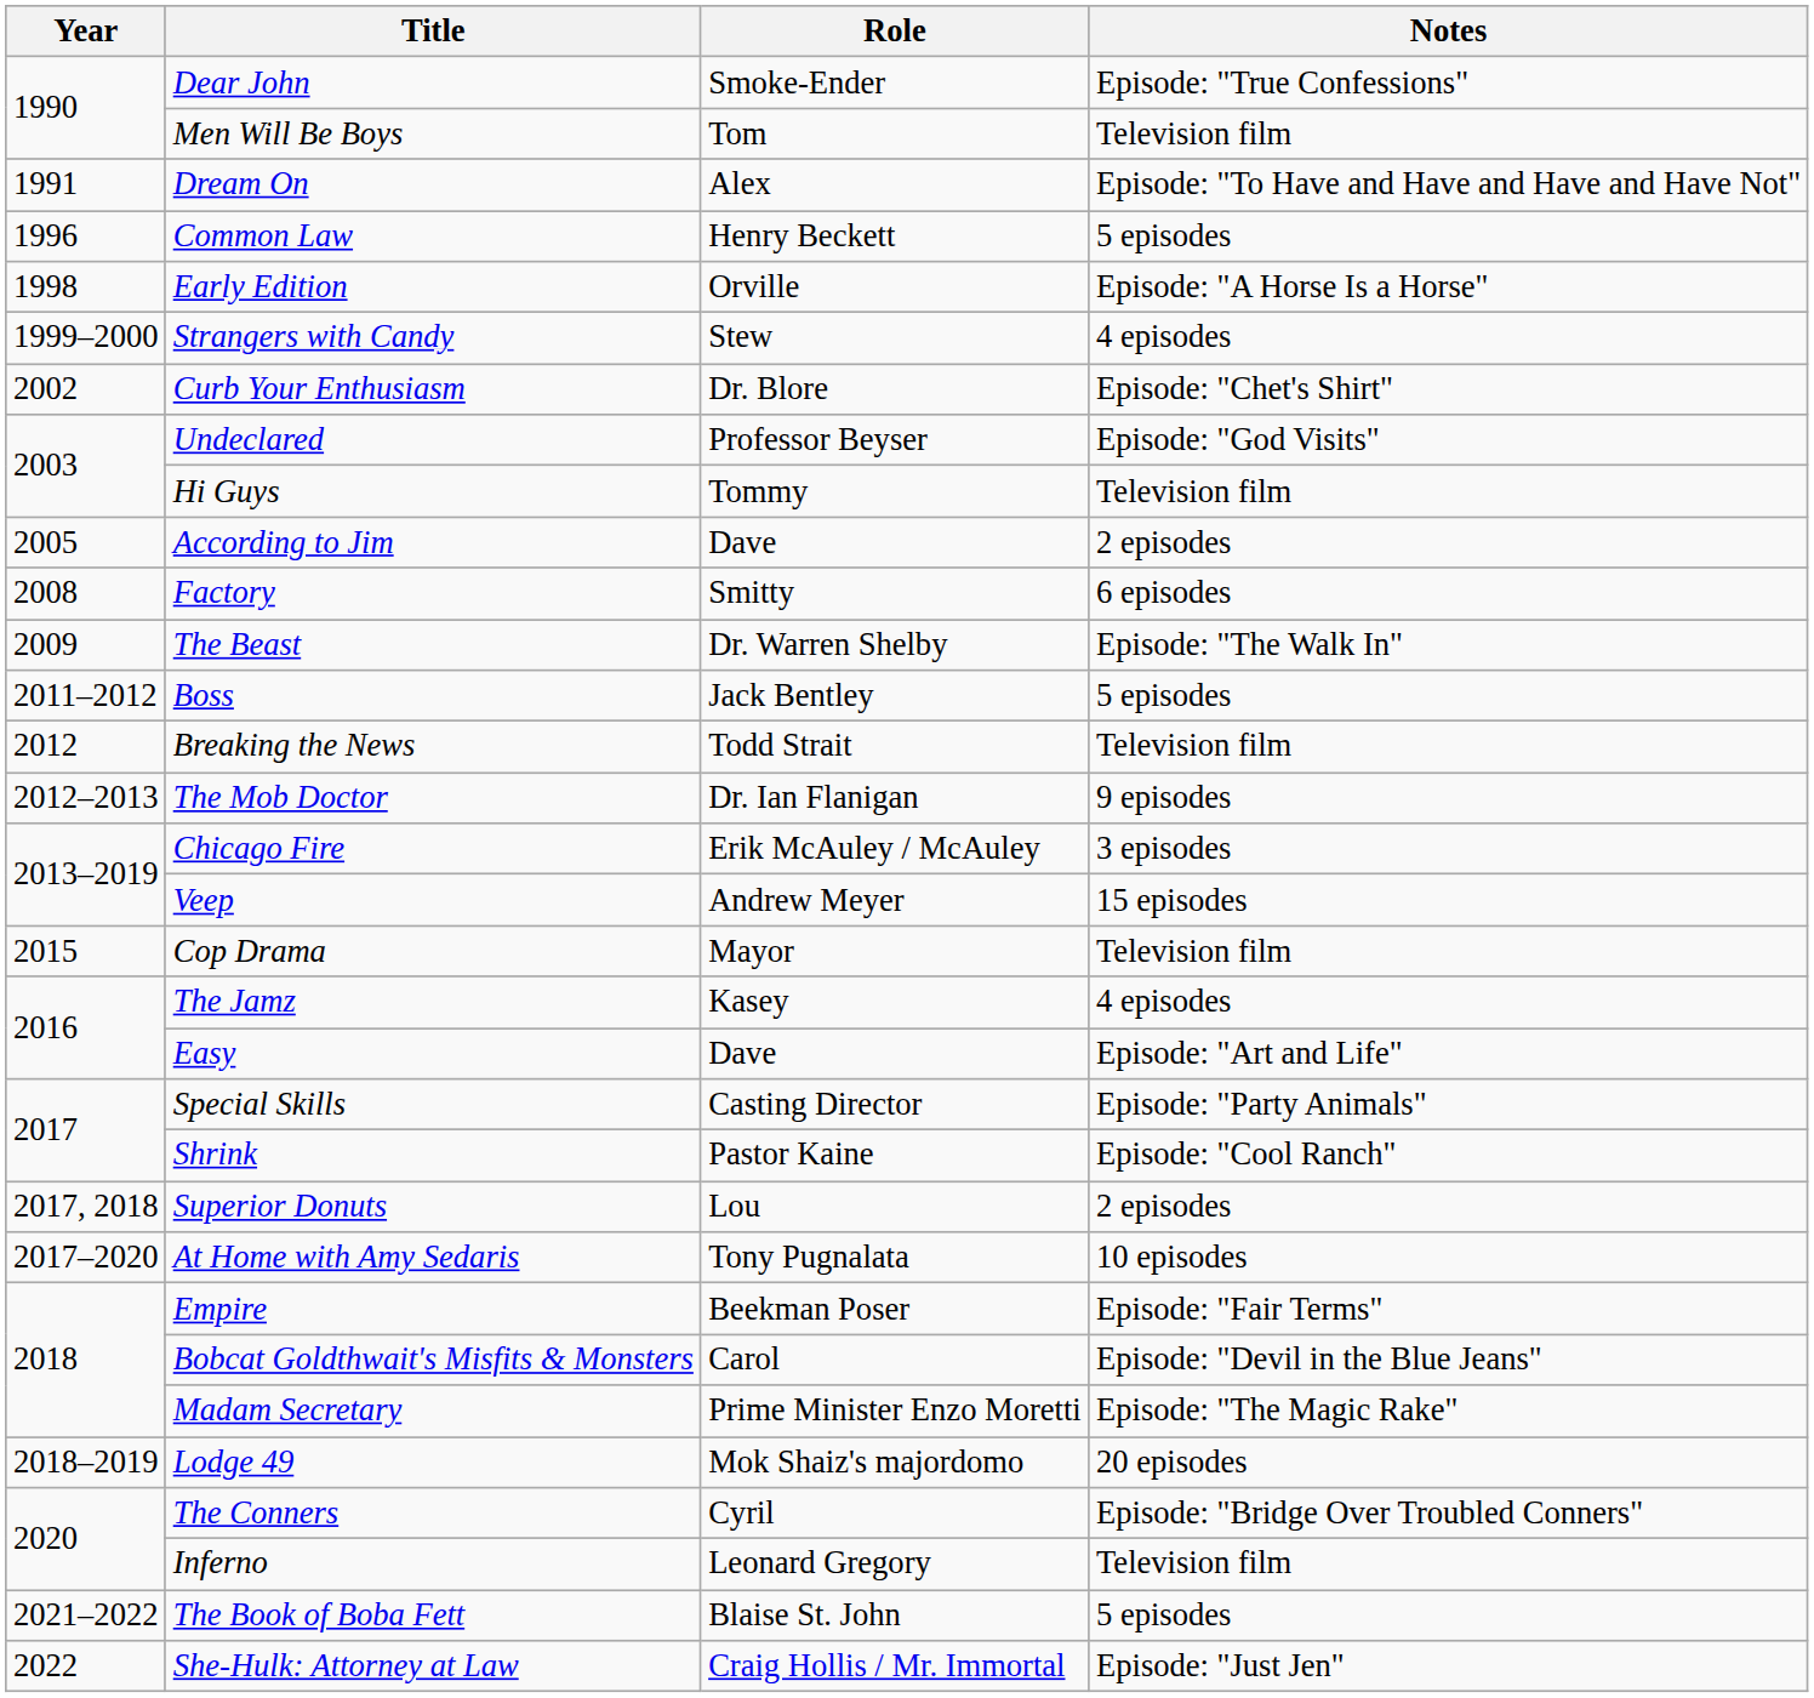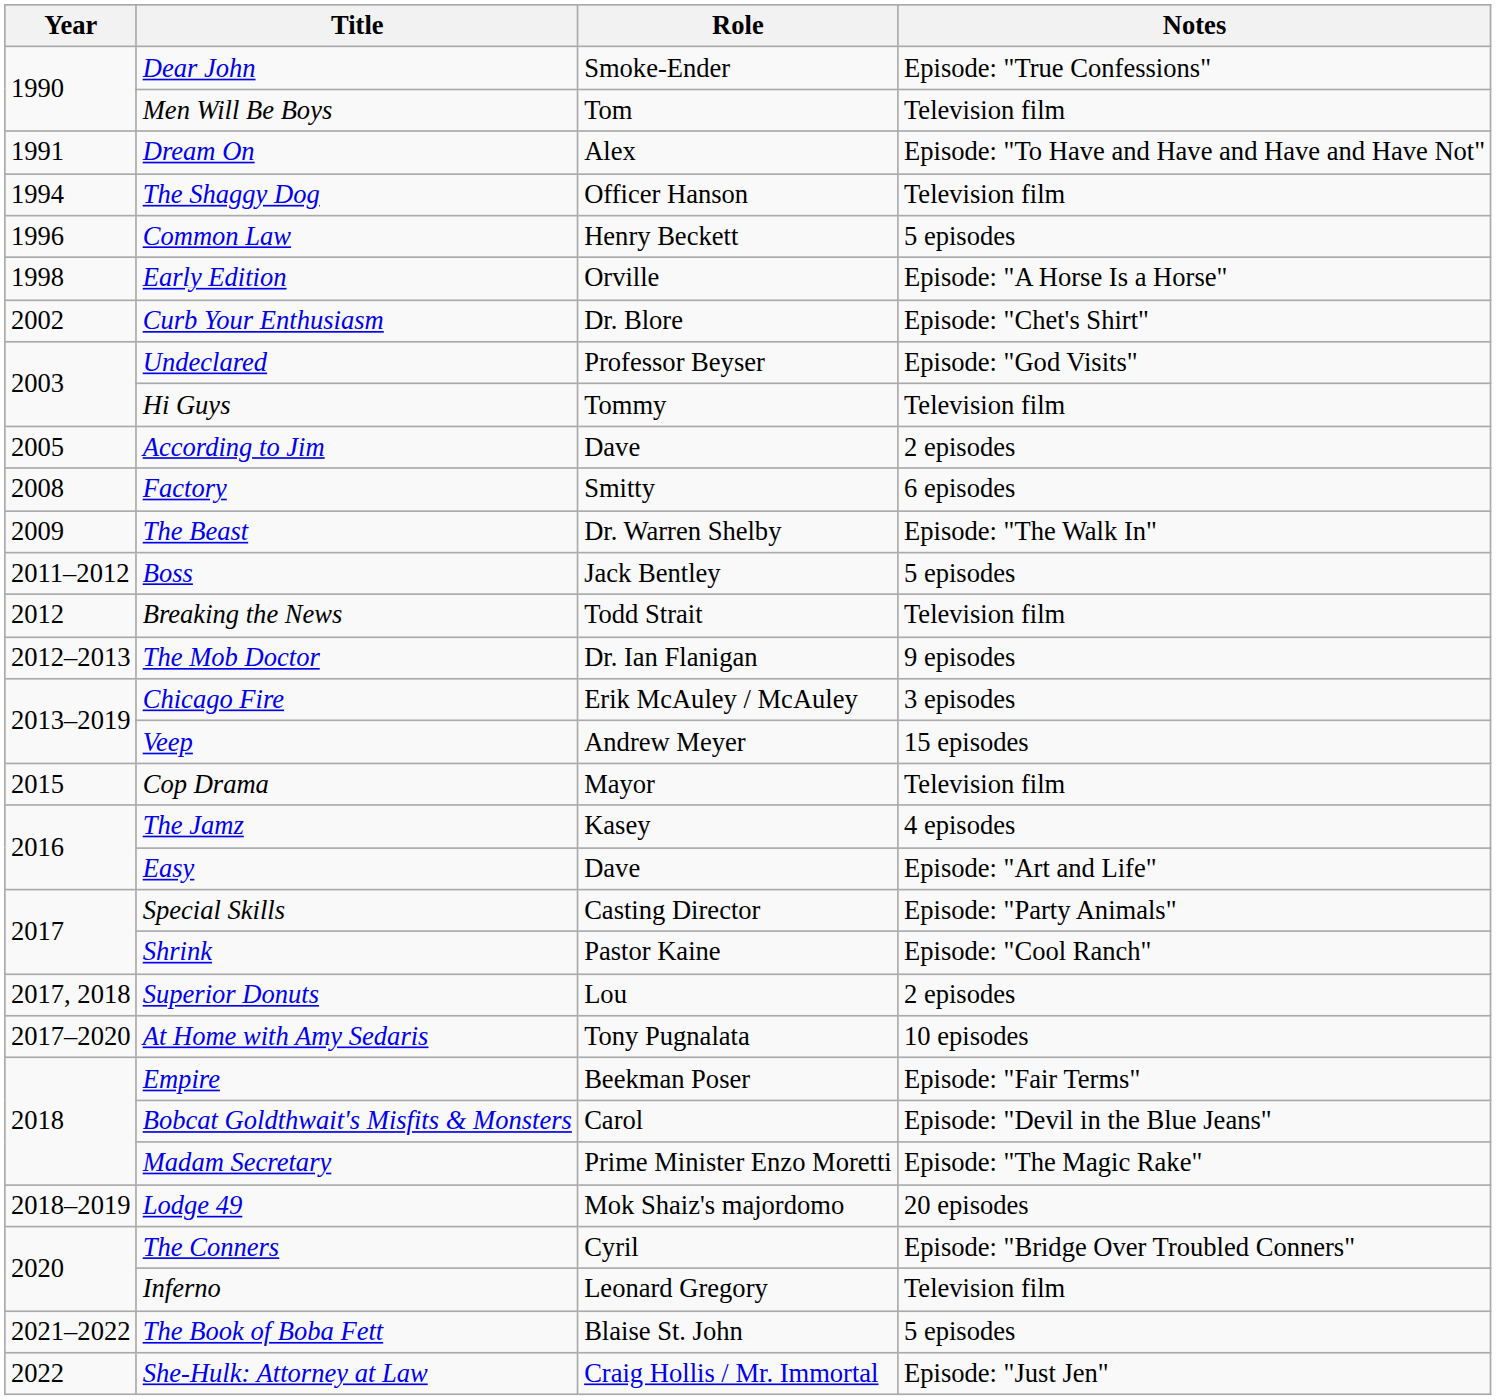+ row: 1994 | The Shaggy Dog | Officer Hanson | Television film
- row: 1999–2000 | Strangers with Candy | Stew | 4 episodes
